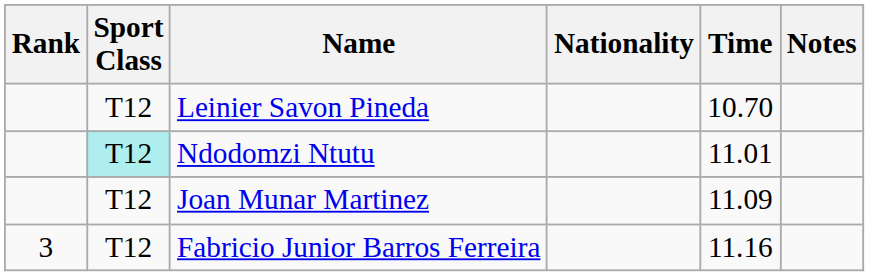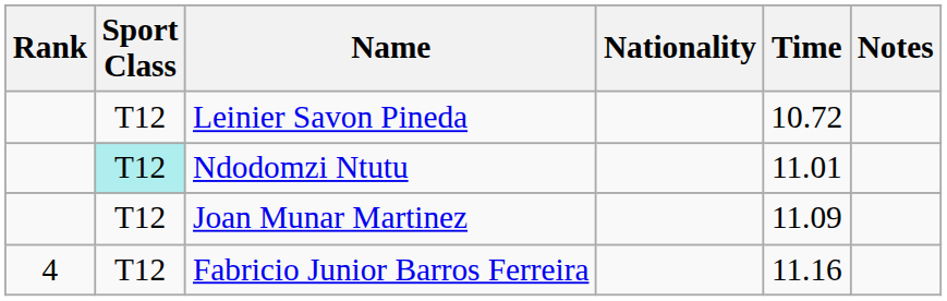Leinier Savon Pineda | Time: 10.70 -> 10.72
Fabricio Junior Barros Ferreira | Rank: 3 -> 4
